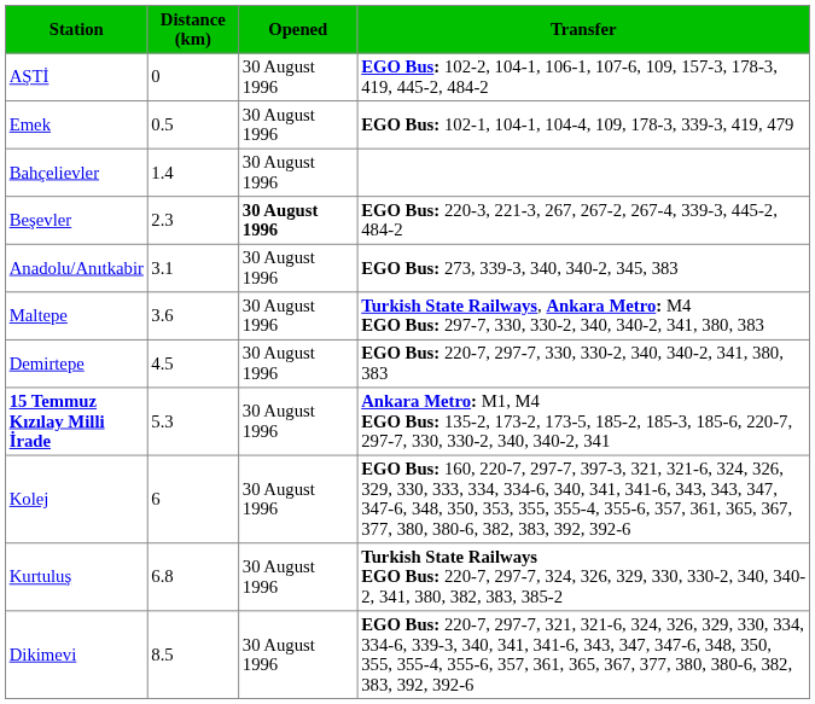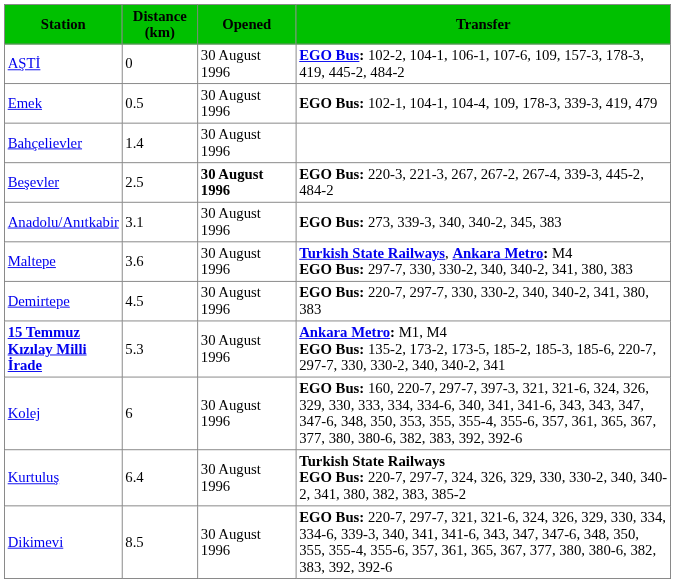Beşevler | Distance (km): 2.3 -> 2.5
Kurtuluş | Distance (km): 6.8 -> 6.4
